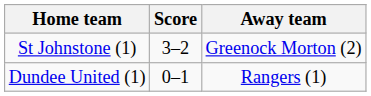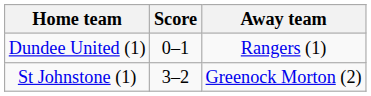rows swapped: Dundee United (1) <-> St Johnstone (1)
